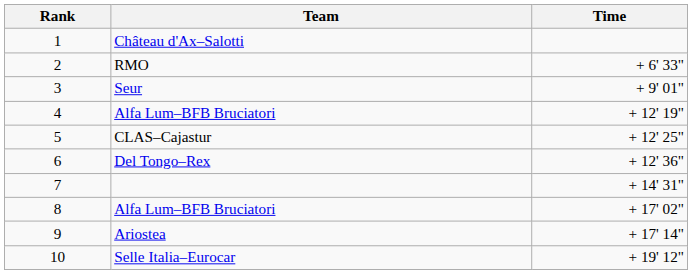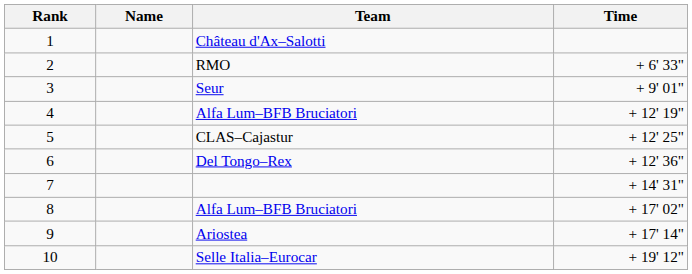+ column: Name
